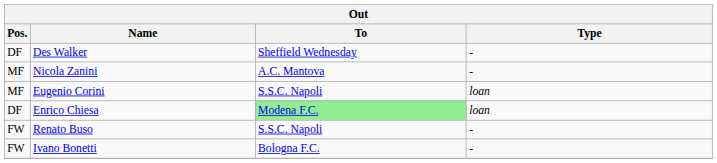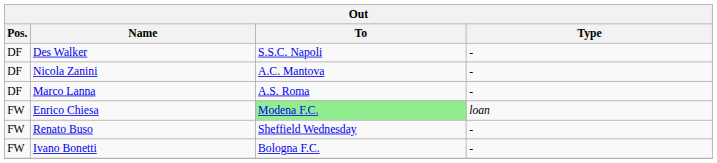Des Walker | To: Sheffield Wednesday -> S.S.C. Napoli
Nicola Zanini | Pos.: MF -> DF
- row: MF | Eugenio Corini | S.S.C. Napoli | loan
+ row: DF | Marco Lanna | A.S. Roma | -
Enrico Chiesa | Pos.: DF -> FW
Renato Buso | To: S.S.C. Napoli -> Sheffield Wednesday
